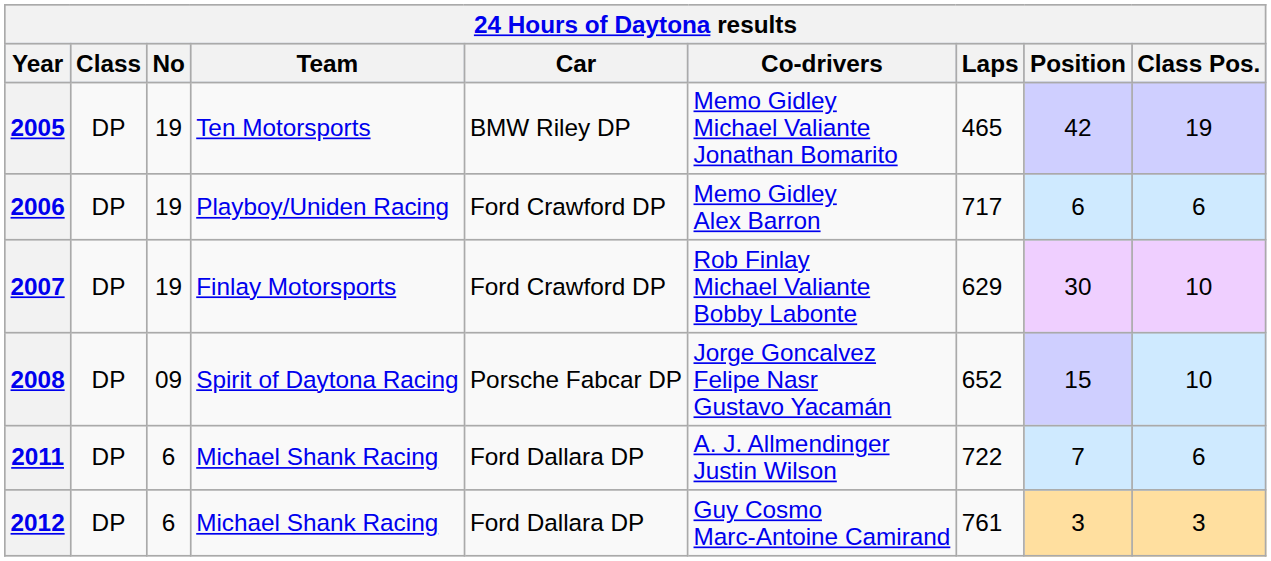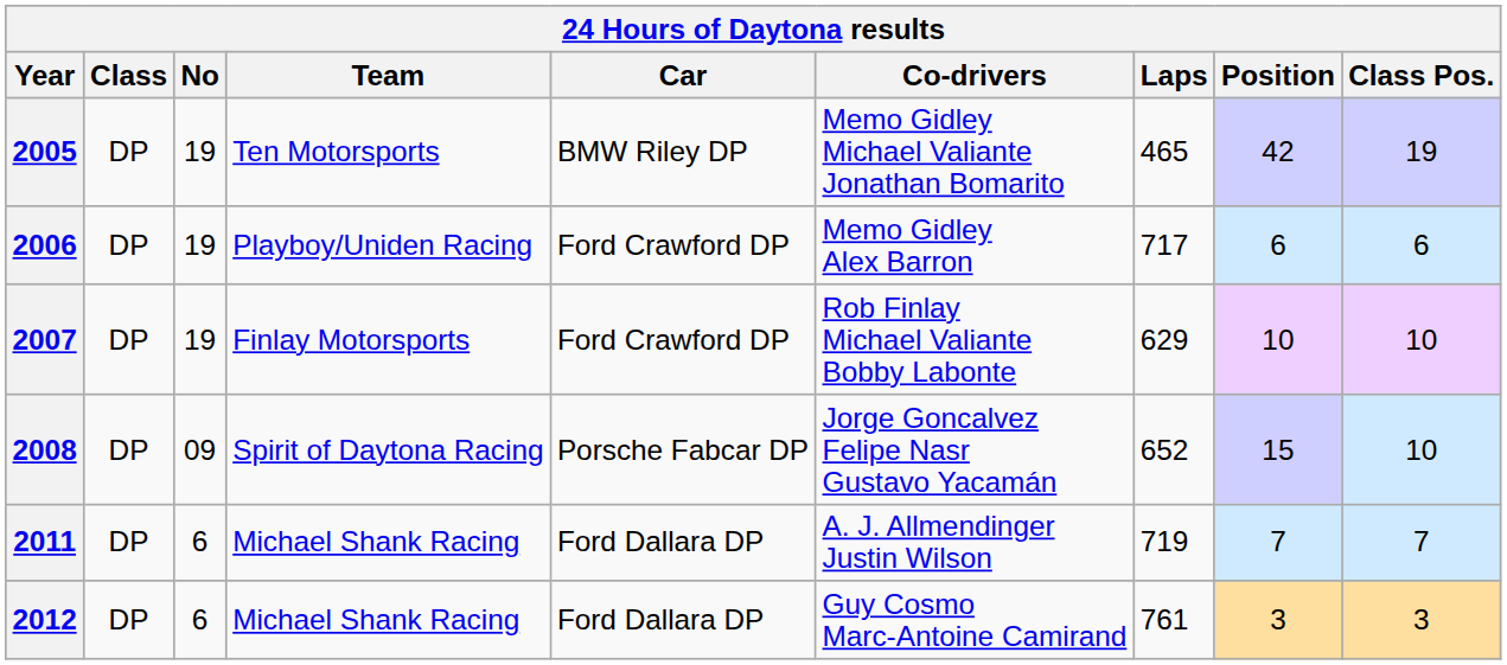2007 | Position: 30 -> 10
2011 | Laps: 722 -> 719
2011 | Class Pos.: 6 -> 7
